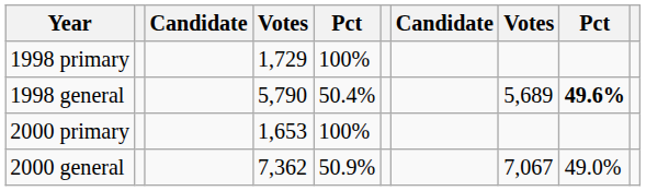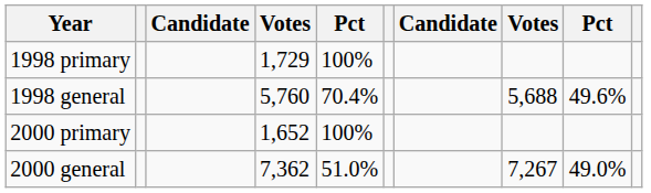1998 general | column 4: 5,790 -> 5,760
1998 general | column 5: 50.4% -> 70.4%
1998 general | column 8: 5,689 -> 5,688
1998 general | column 9: bold -> normal
2000 primary | column 4: 1,653 -> 1,652
2000 general | column 5: 50.9% -> 51.0%
2000 general | column 8: 7,067 -> 7,267
